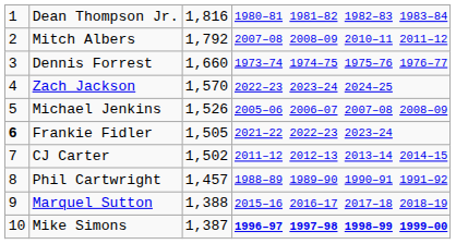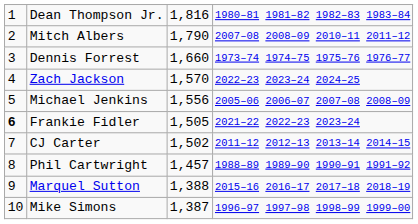Mitch Albers | column 3: 1,792 -> 1,790
Michael Jenkins | column 3: 1,526 -> 1,556
Mike Simons | column 4: bold -> normal
